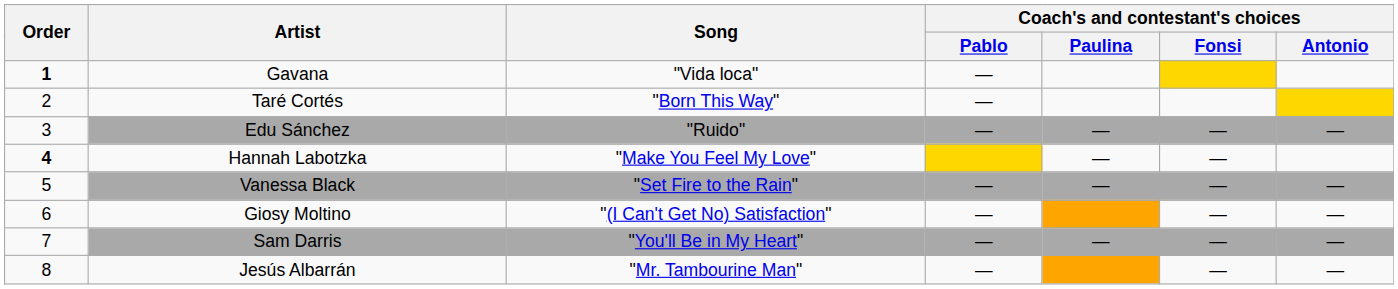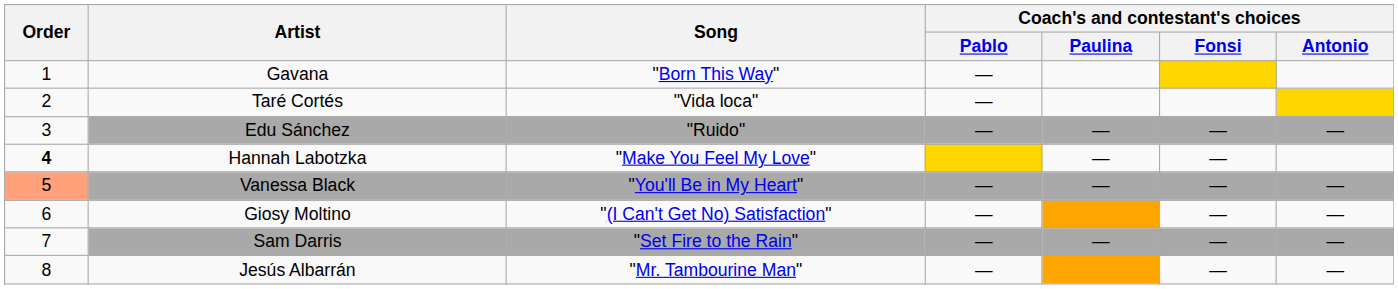Gavana | Order: bold -> normal
Gavana | Song: "Vida loca" -> "Born This Way"
Taré Cortés | Song: "Born This Way" -> "Vida loca"
Vanessa Black | Order: no background -> lightsalmon background
Vanessa Black | Song: "Set Fire to the Rain" -> "You'll Be in My Heart"
Sam Darris | Song: "You'll Be in My Heart" -> "Set Fire to the Rain"
